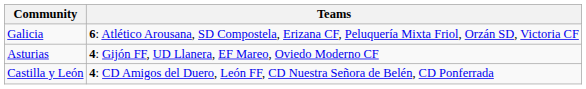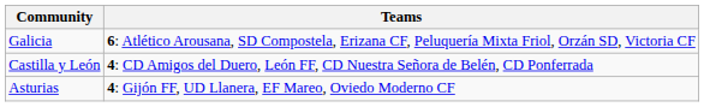rows swapped: Asturias <-> Castilla y León
